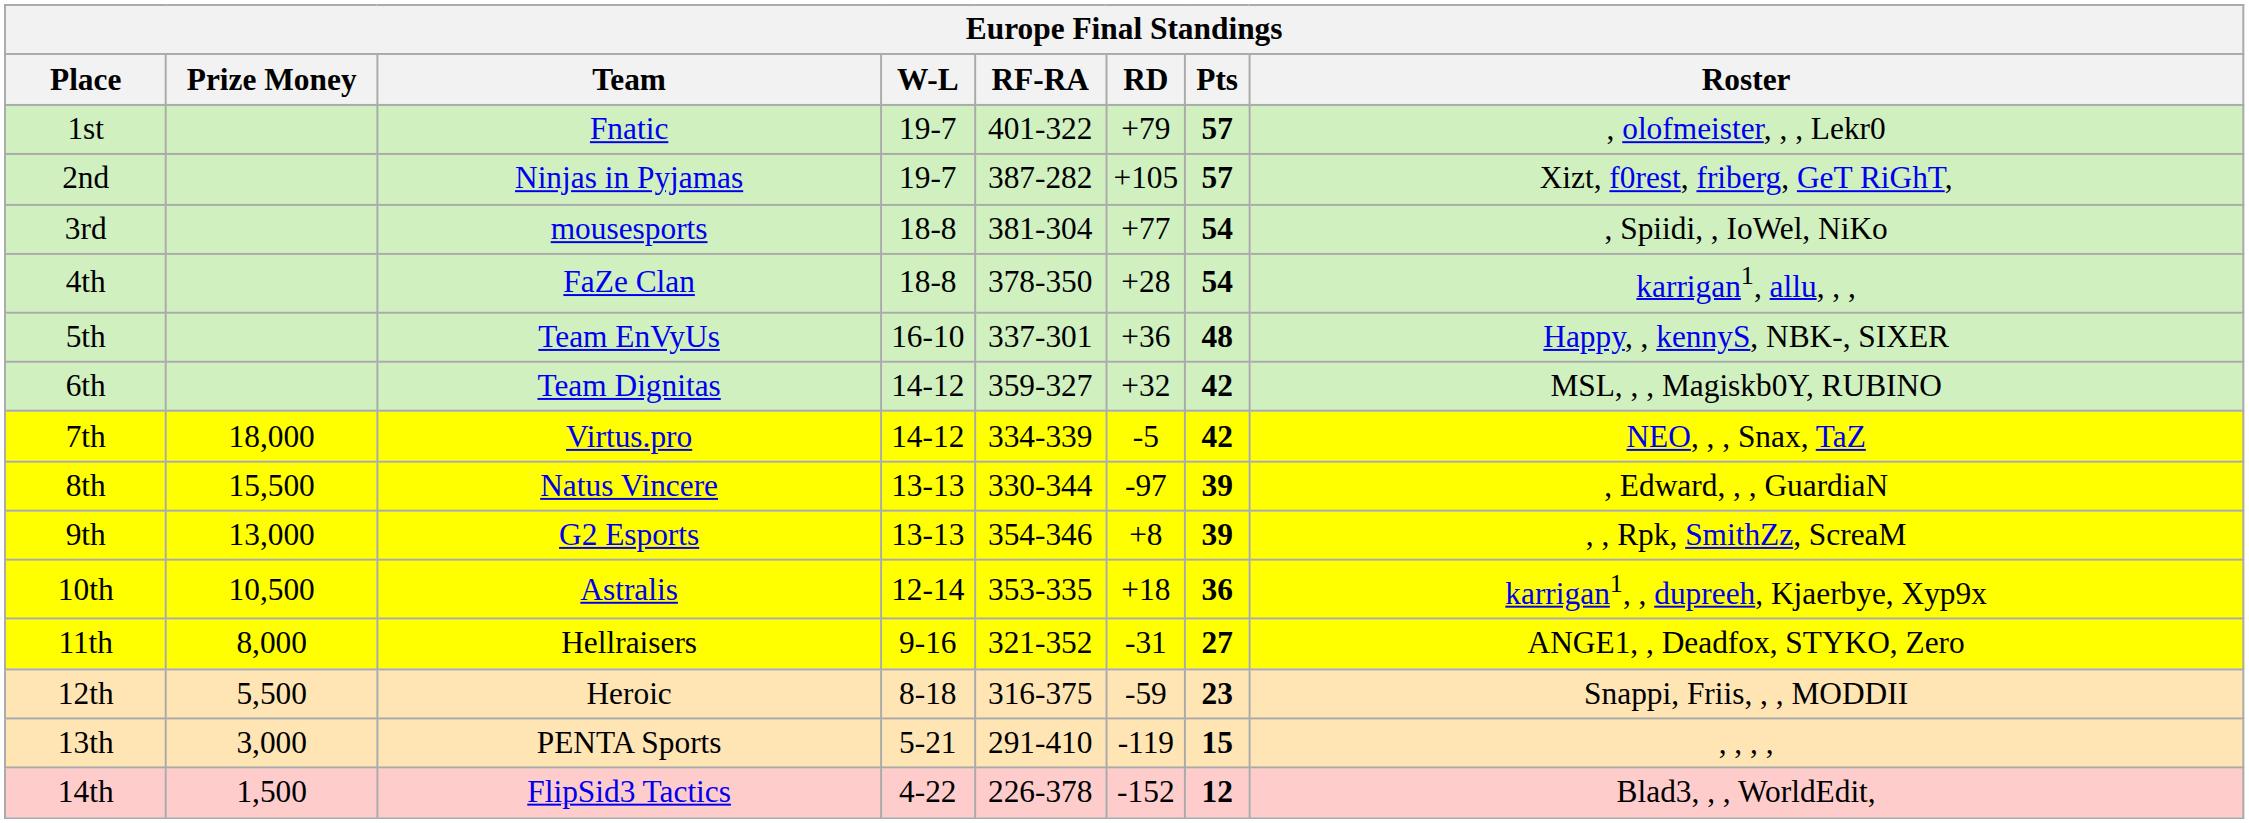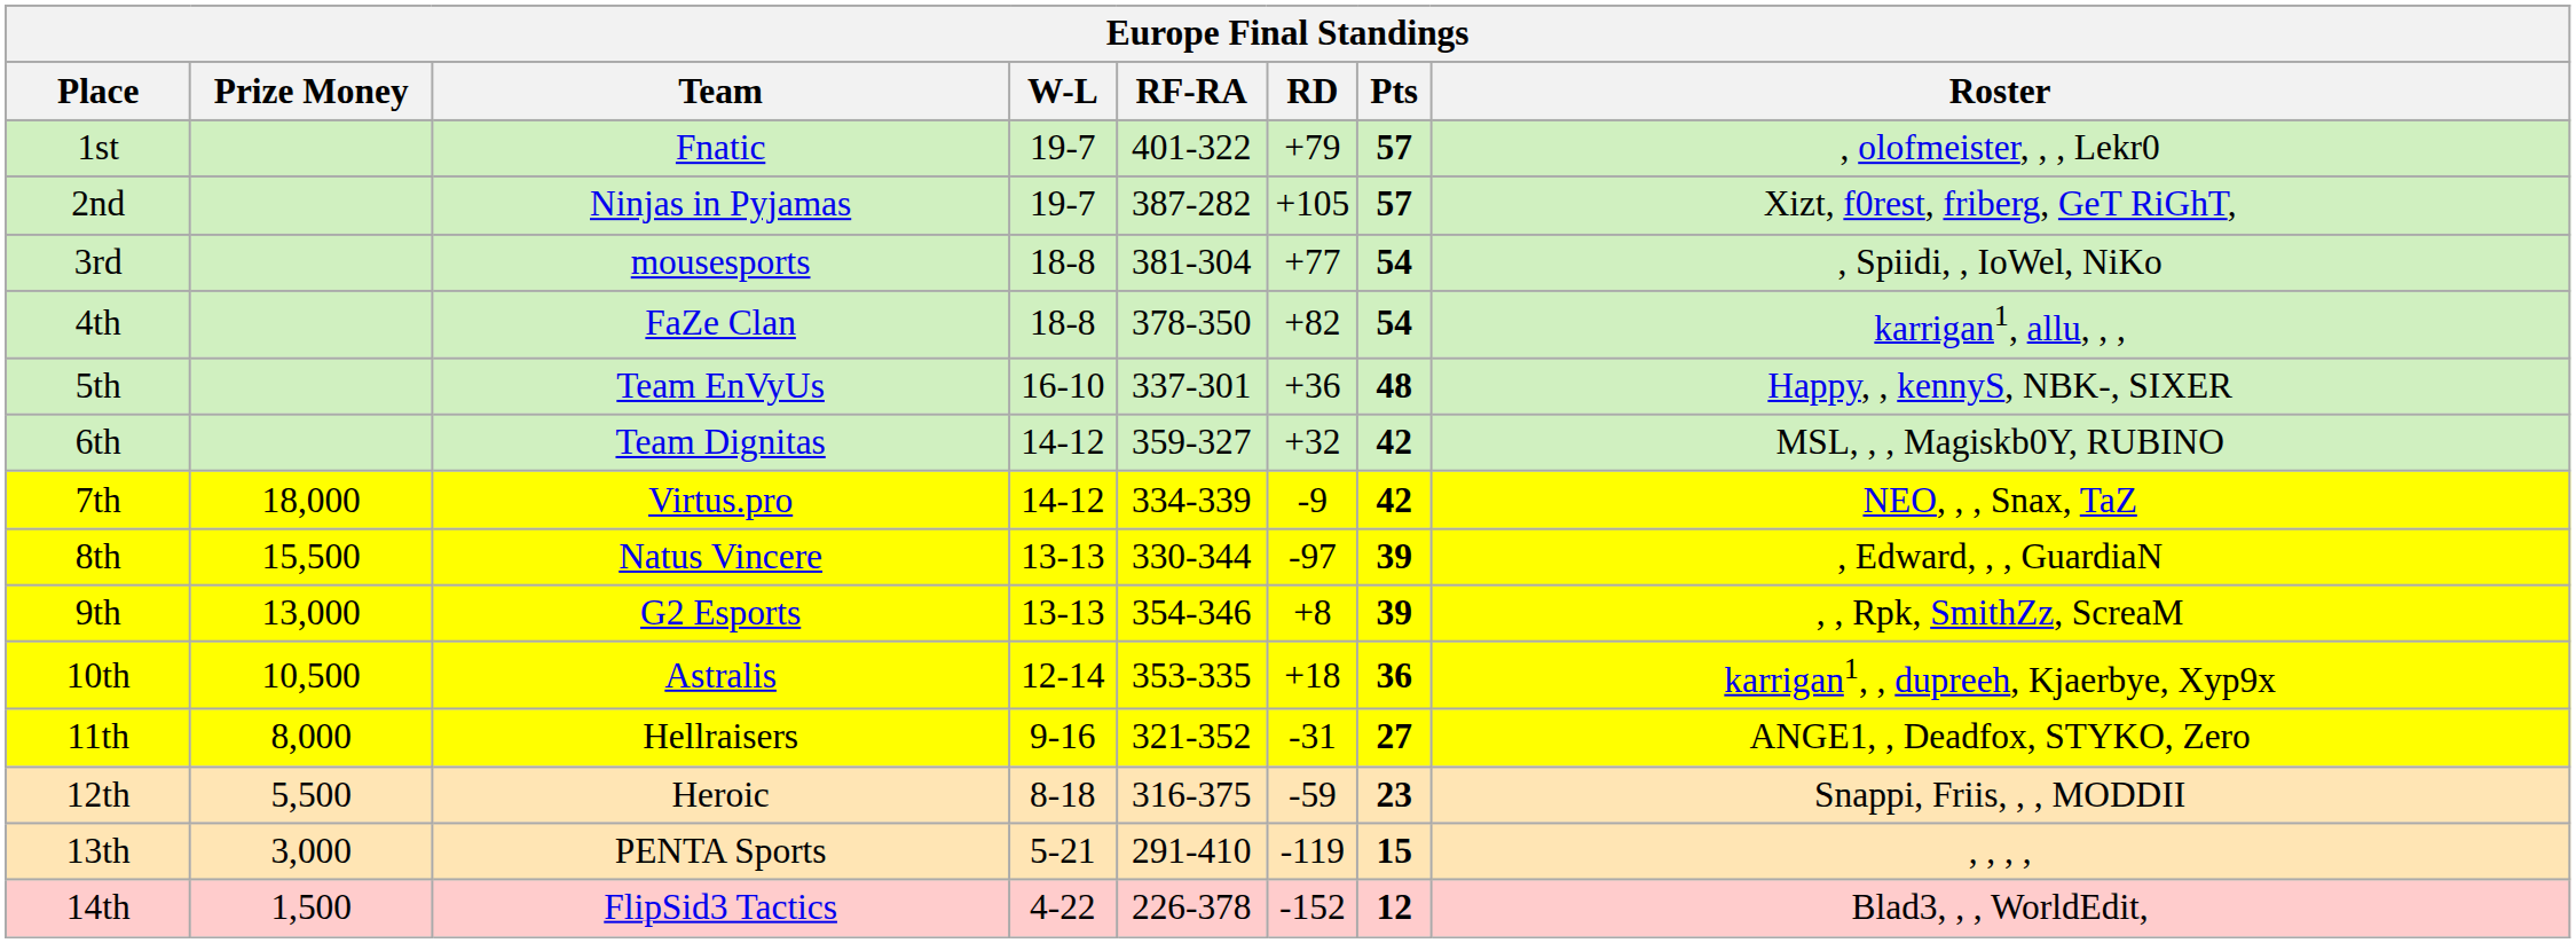4th | RD: +28 -> +82
7th | RD: -5 -> -9
